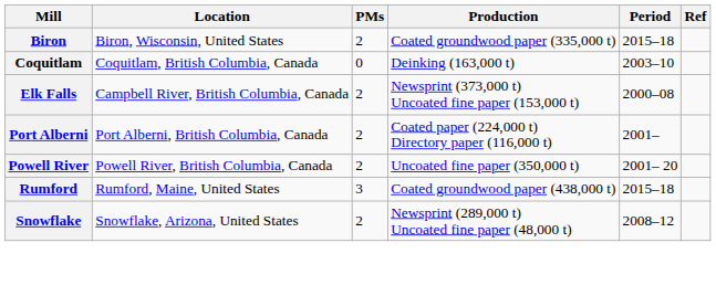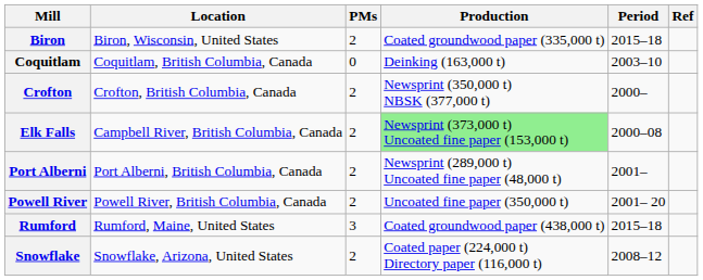+ row: Crofton | Crofton, British Columbia, Canada | 2 | Newsprint (350,000 t) NBSK (377,000 t) | 2000–
Elk Falls | Production: no background -> lightgreen background
Port Alberni | Production: Coated paper (224,000 t) Directory paper (116,000 t) -> Newsprint (289,000 t) Uncoated fine paper (48,000 t)
Snowflake | Production: Newsprint (289,000 t) Uncoated fine paper (48,000 t) -> Coated paper (224,000 t) Directory paper (116,000 t)
